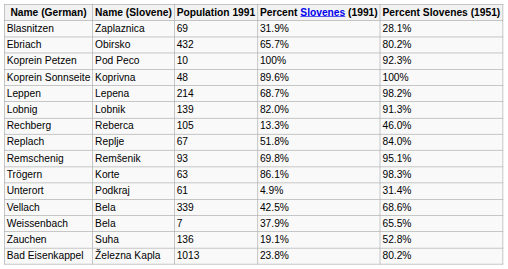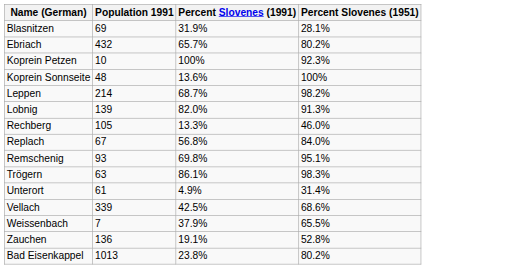- column: Name (Slovene) | Zaplaznica | Obirsko | Pod Peco | Koprivna | Lepena | Lobnik | Reberca | Replje | Remšenik | Korte | Podkraj | Bela | Bela | Suha | Železna Kapla
Koprein Sonnseite | Percent Slovenes (1991): 89.6% -> 13.6%
Replach | Percent Slovenes (1991): 51.8% -> 56.8%
